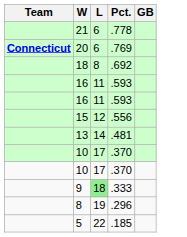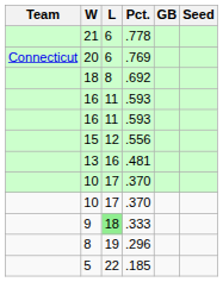+ column: Seed
20 | Team: bold -> normal
13 | L: 14 -> 16
